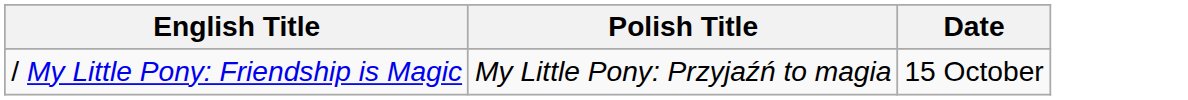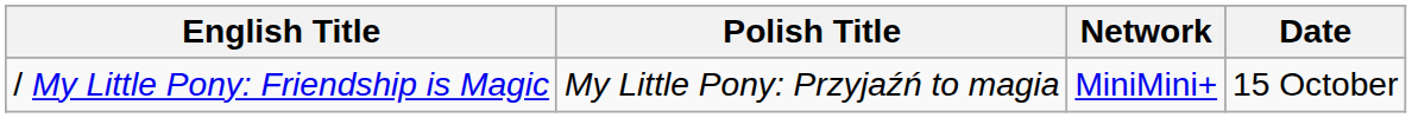+ column: Network | MiniMini+
